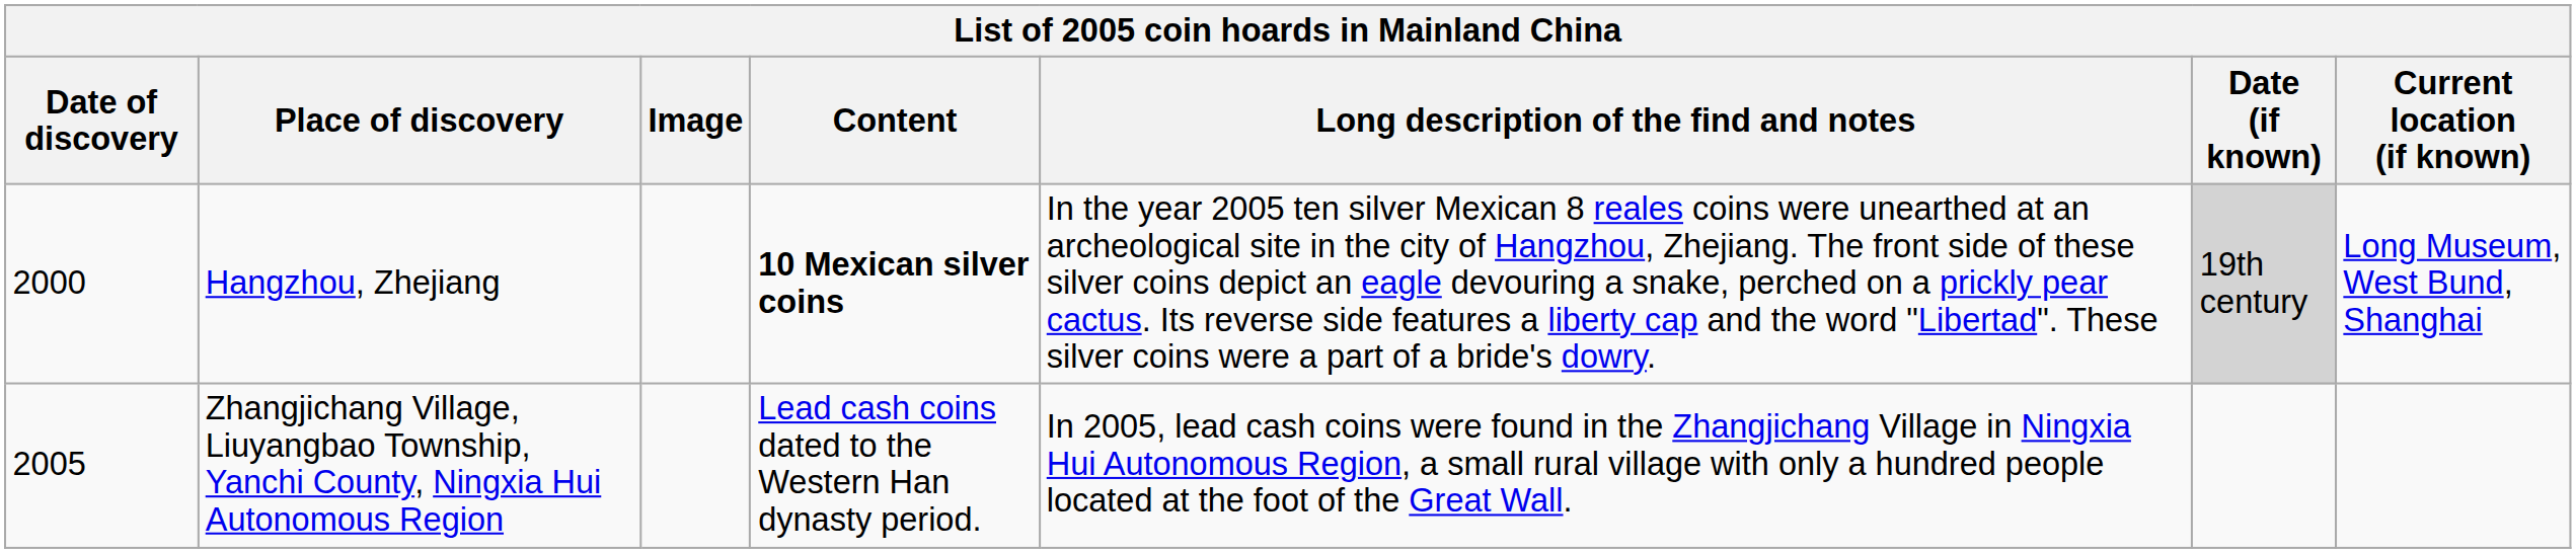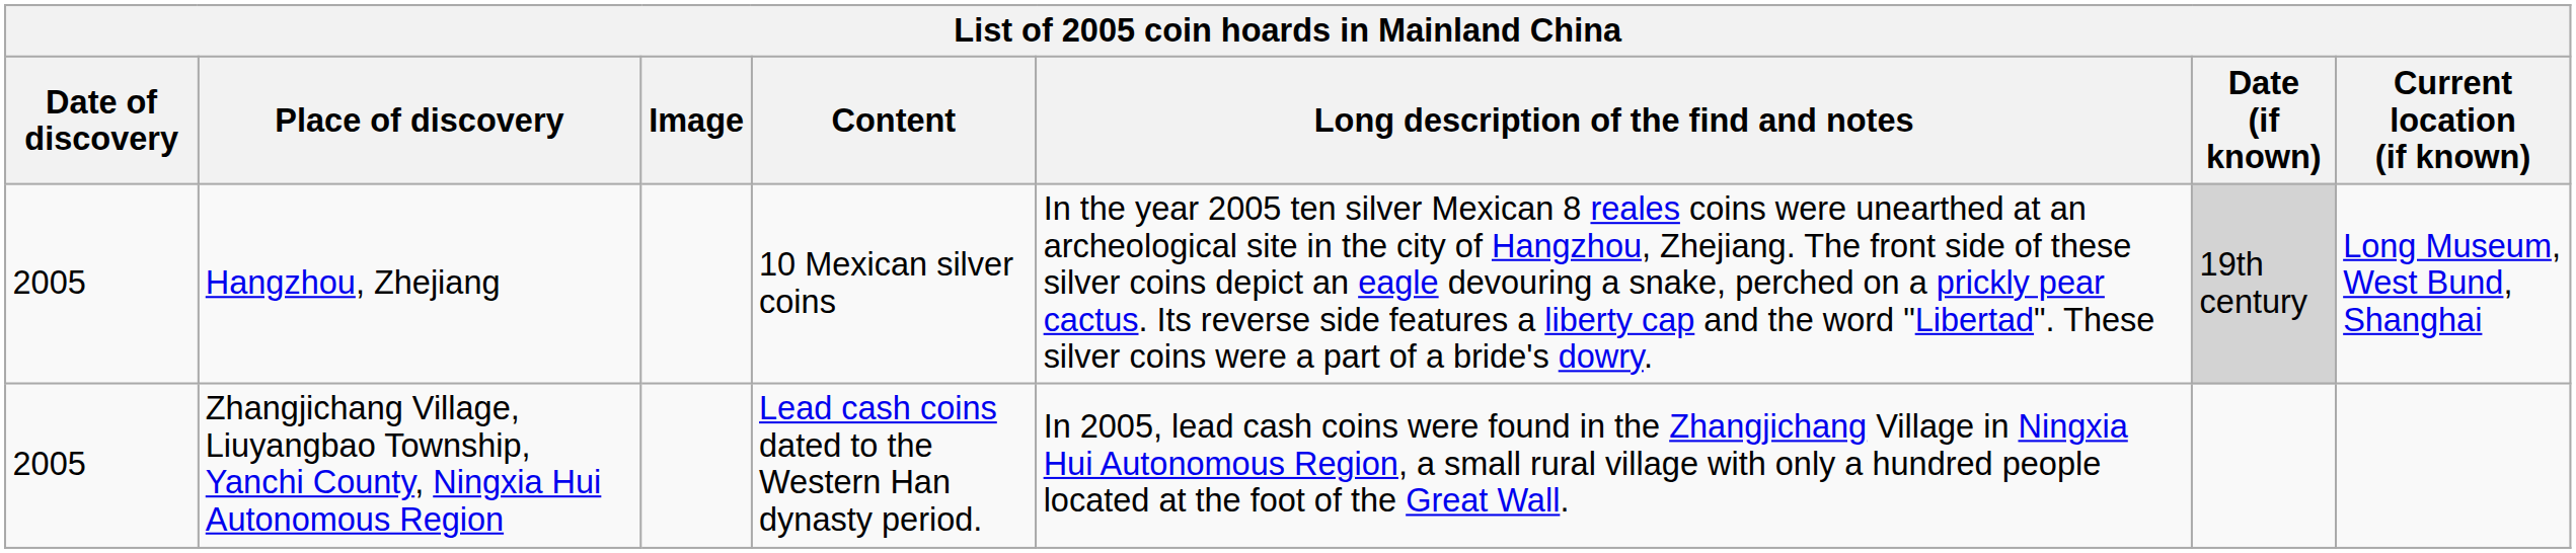Hangzhou, Zhejiang | Date of discovery: 2000 -> 2005
Hangzhou, Zhejiang | Content: bold -> normal
